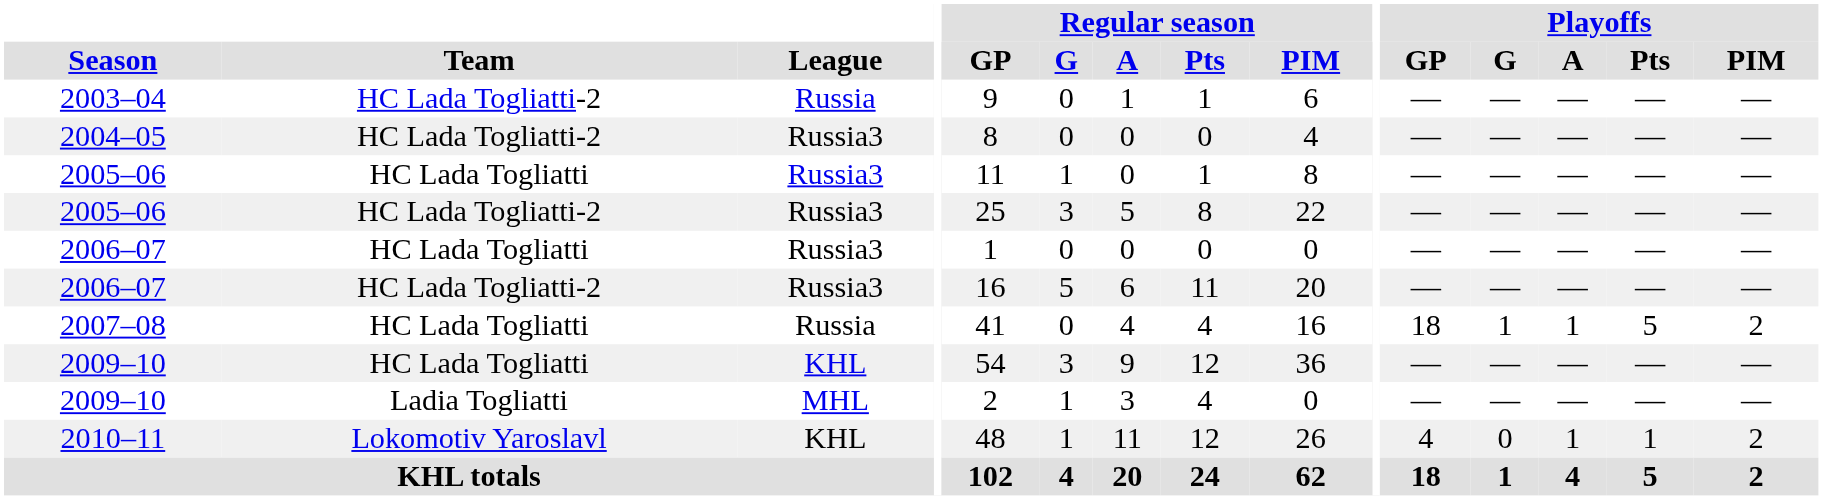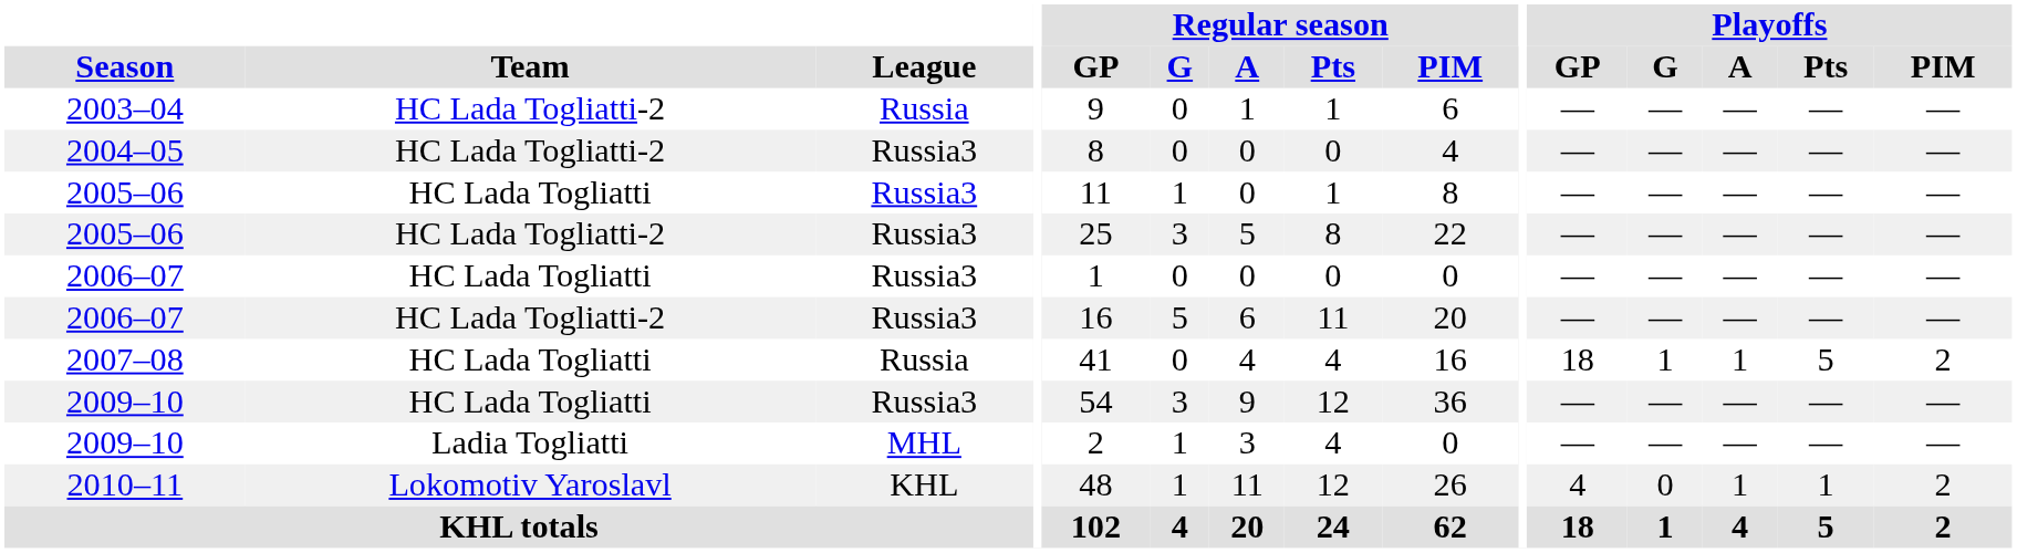2009–10 / HC Lada Togliatti | League: KHL -> Russia3
